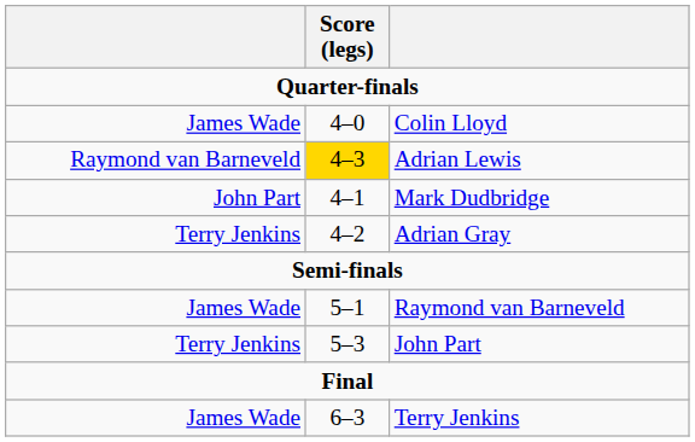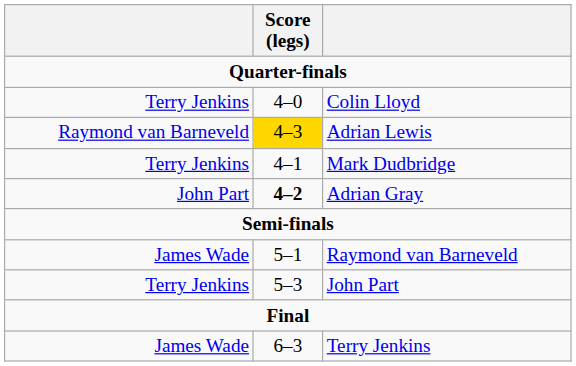Colin Lloyd | column 1: James Wade -> Terry Jenkins
Mark Dudbridge | column 1: John Part -> Terry Jenkins
Adrian Gray | column 1: Terry Jenkins -> John Part
Adrian Gray | Score (legs): normal -> bold
